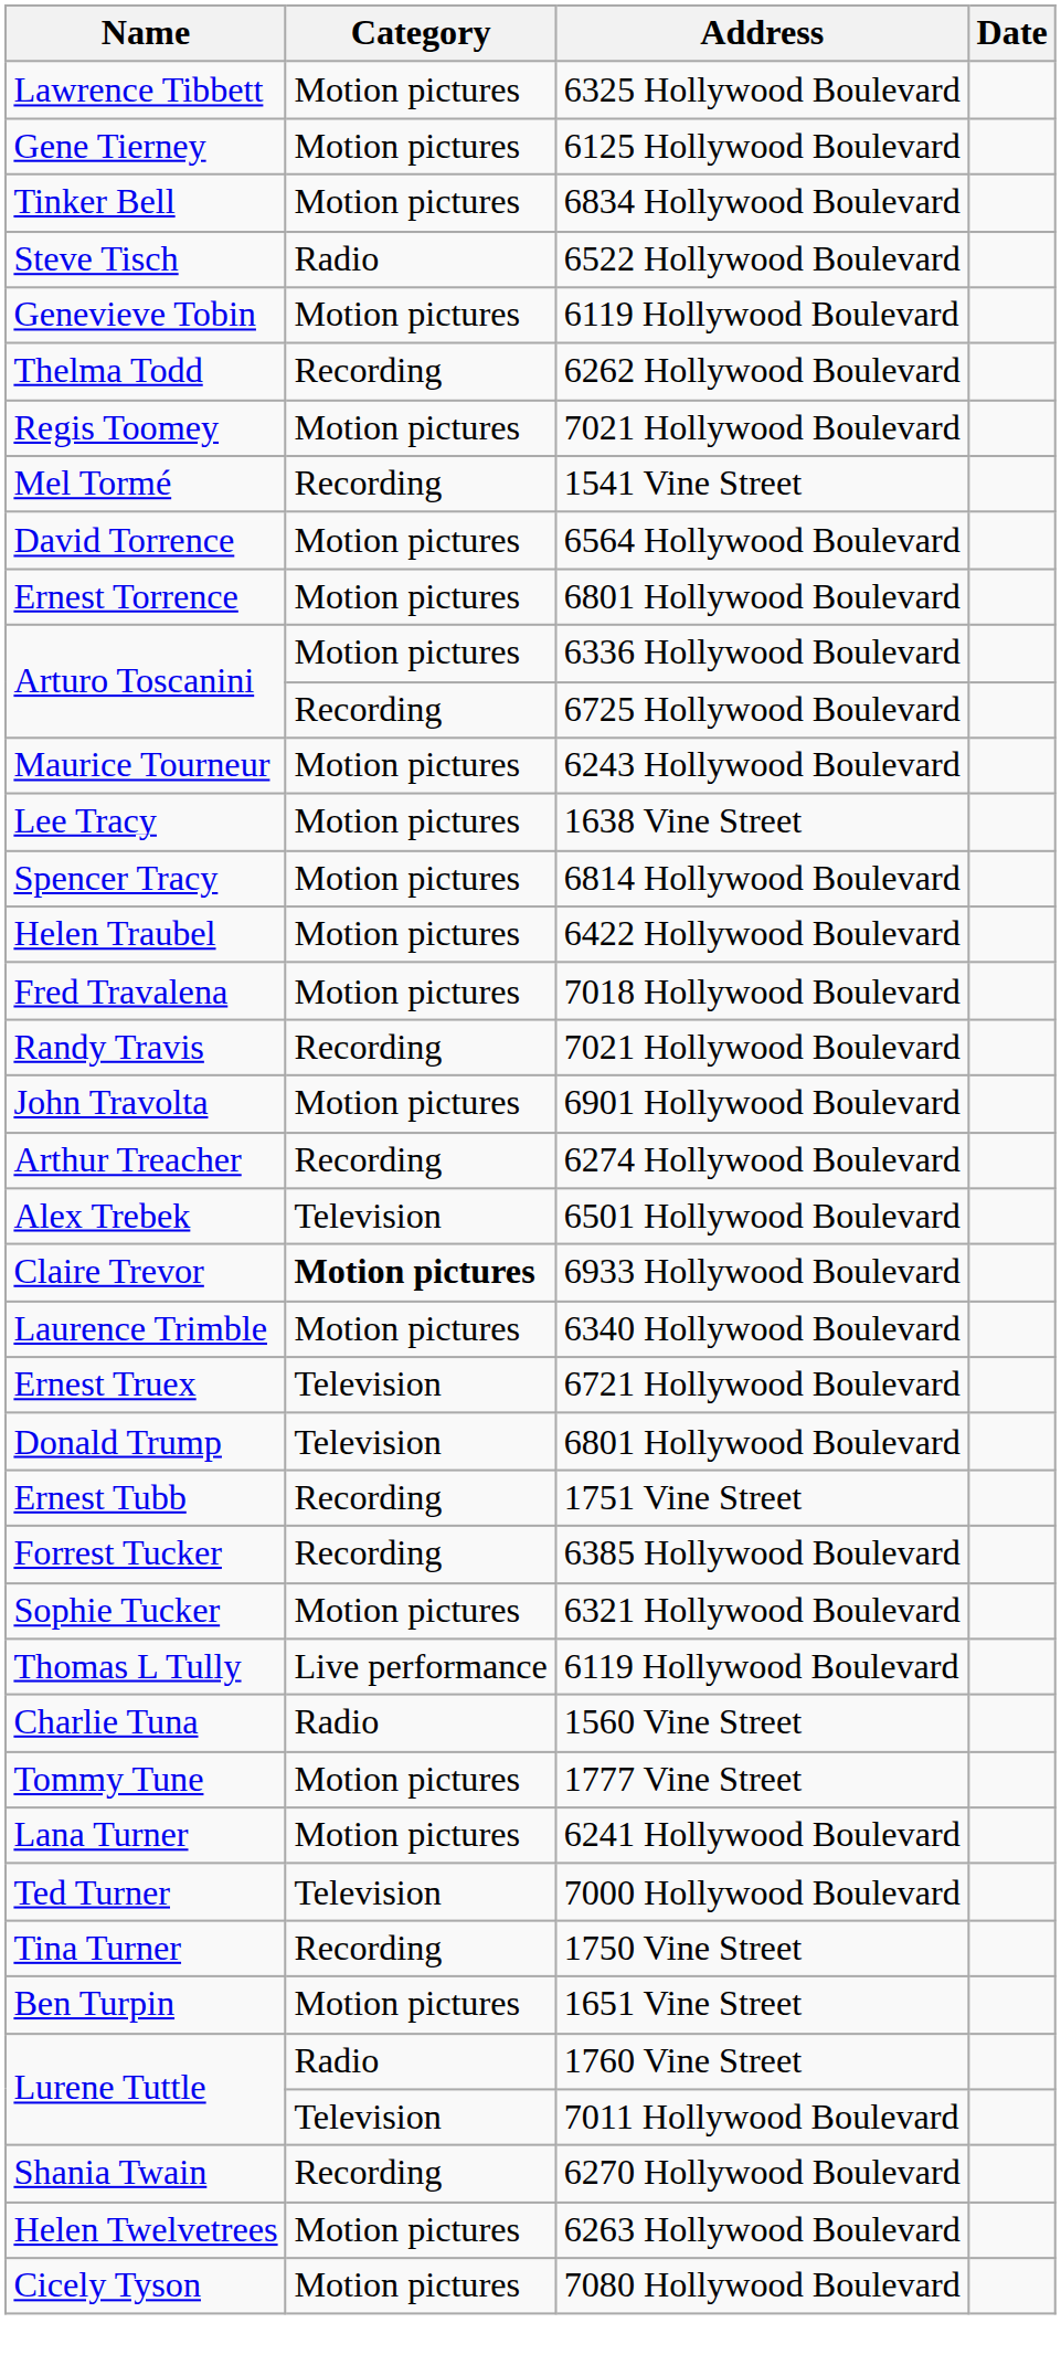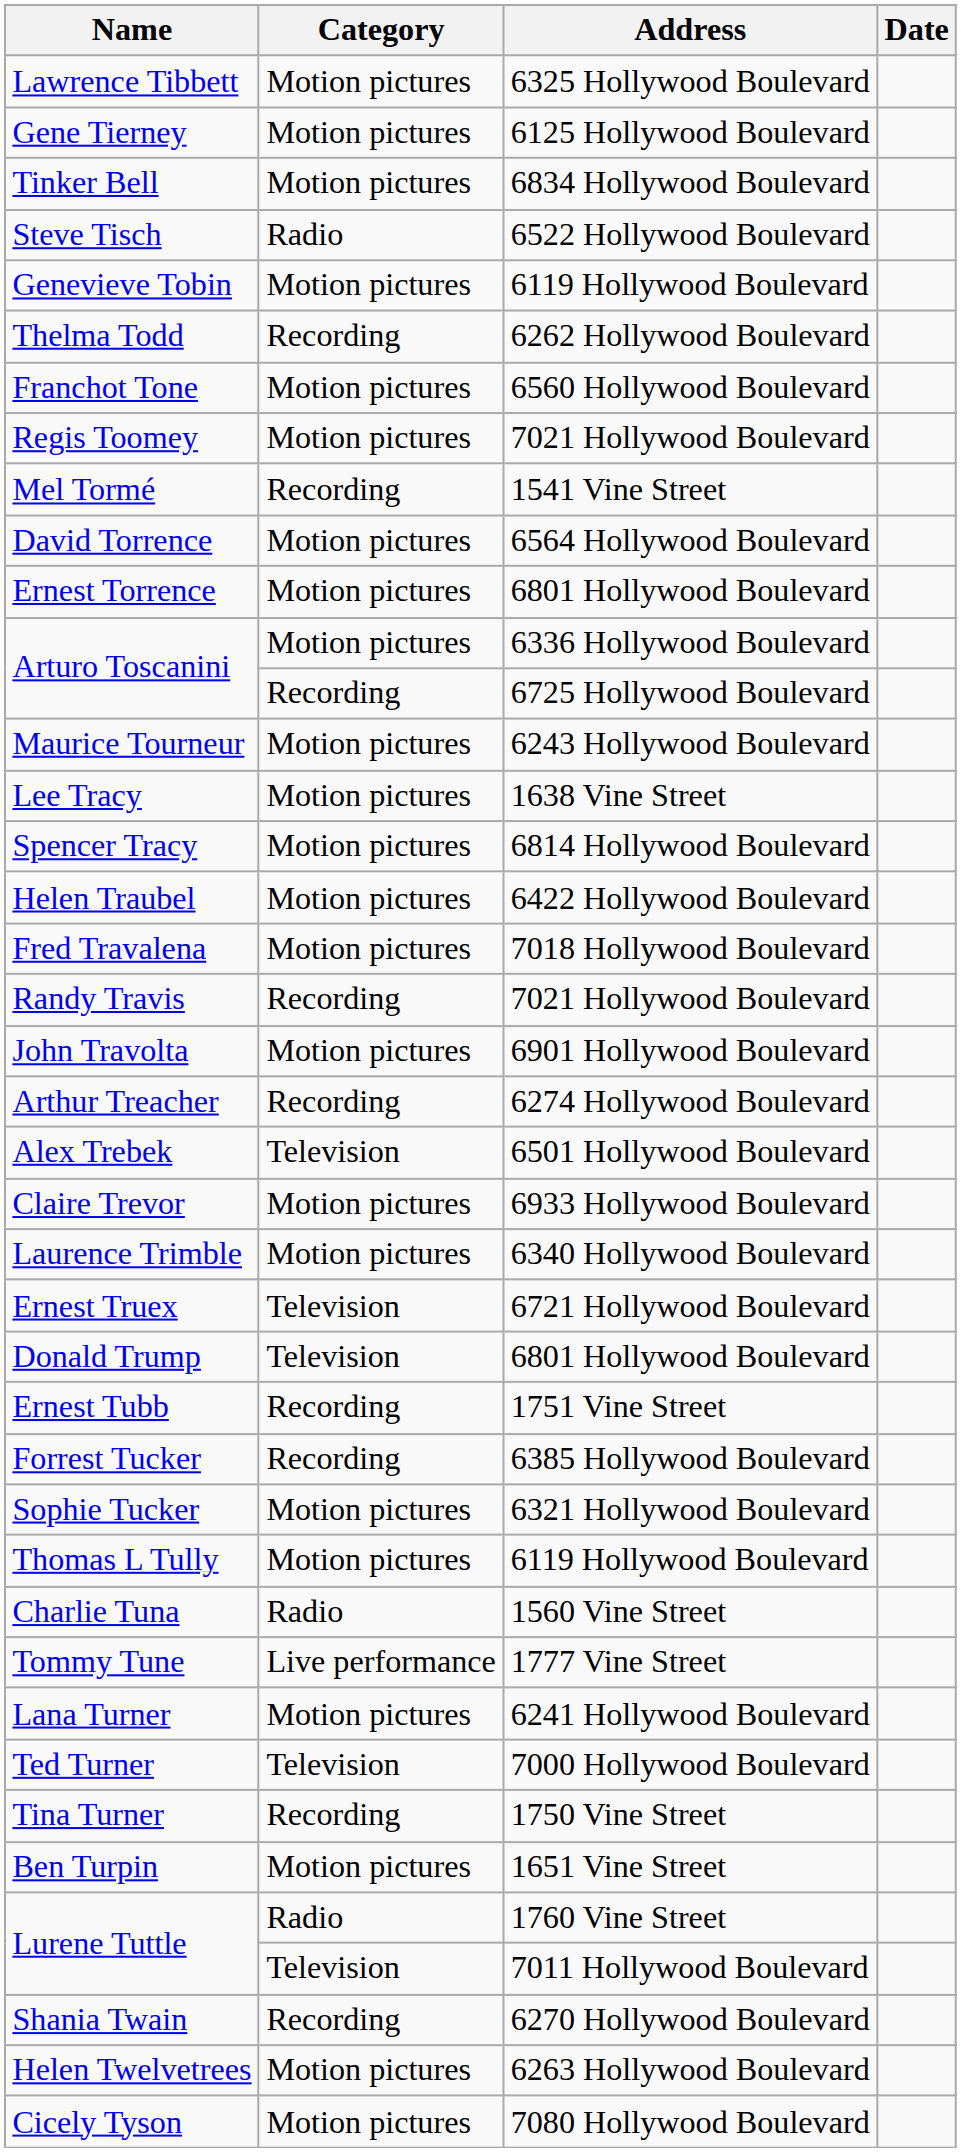+ row: Franchot Tone | Motion pictures | 6560 Hollywood Boulevard
Claire Trevor | Category: bold -> normal
Thomas L Tully | Category: Live performance -> Motion pictures
Tommy Tune | Category: Motion pictures -> Live performance
